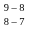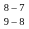rows swapped: 9 – 8 <-> 8 – 7
